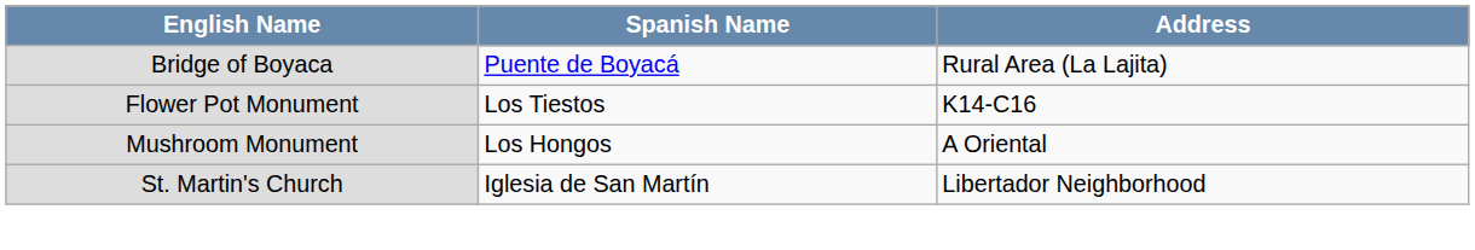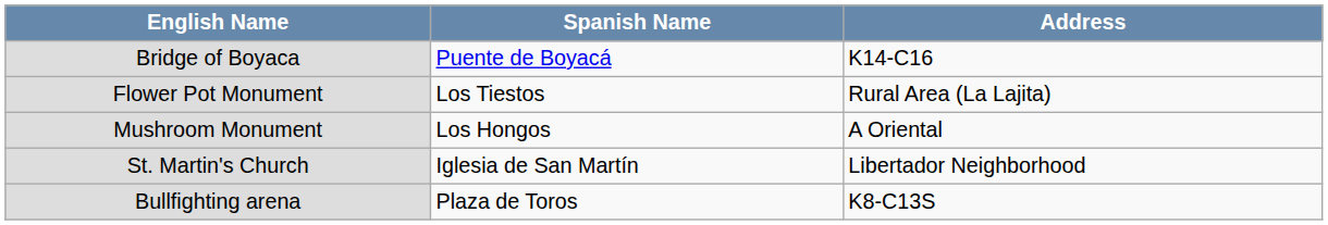Bridge of Boyaca | Address: Rural Area (La Lajita) -> K14-C16
Flower Pot Monument | Address: K14-C16 -> Rural Area (La Lajita)
+ row: Bullfighting arena | Plaza de Toros | K8-C13S
